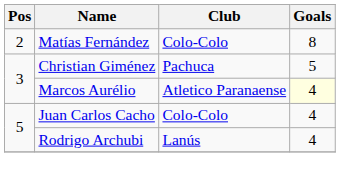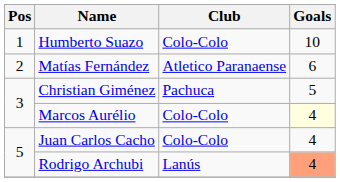+ row: 1 | Humberto Suazo | Colo-Colo | 10
Matías Fernández | Club: Colo-Colo -> Atletico Paranaense
Matías Fernández | Goals: 8 -> 6
Marcos Aurélio | Club: Atletico Paranaense -> Colo-Colo
Rodrigo Archubi | Goals: no background -> lightsalmon background
